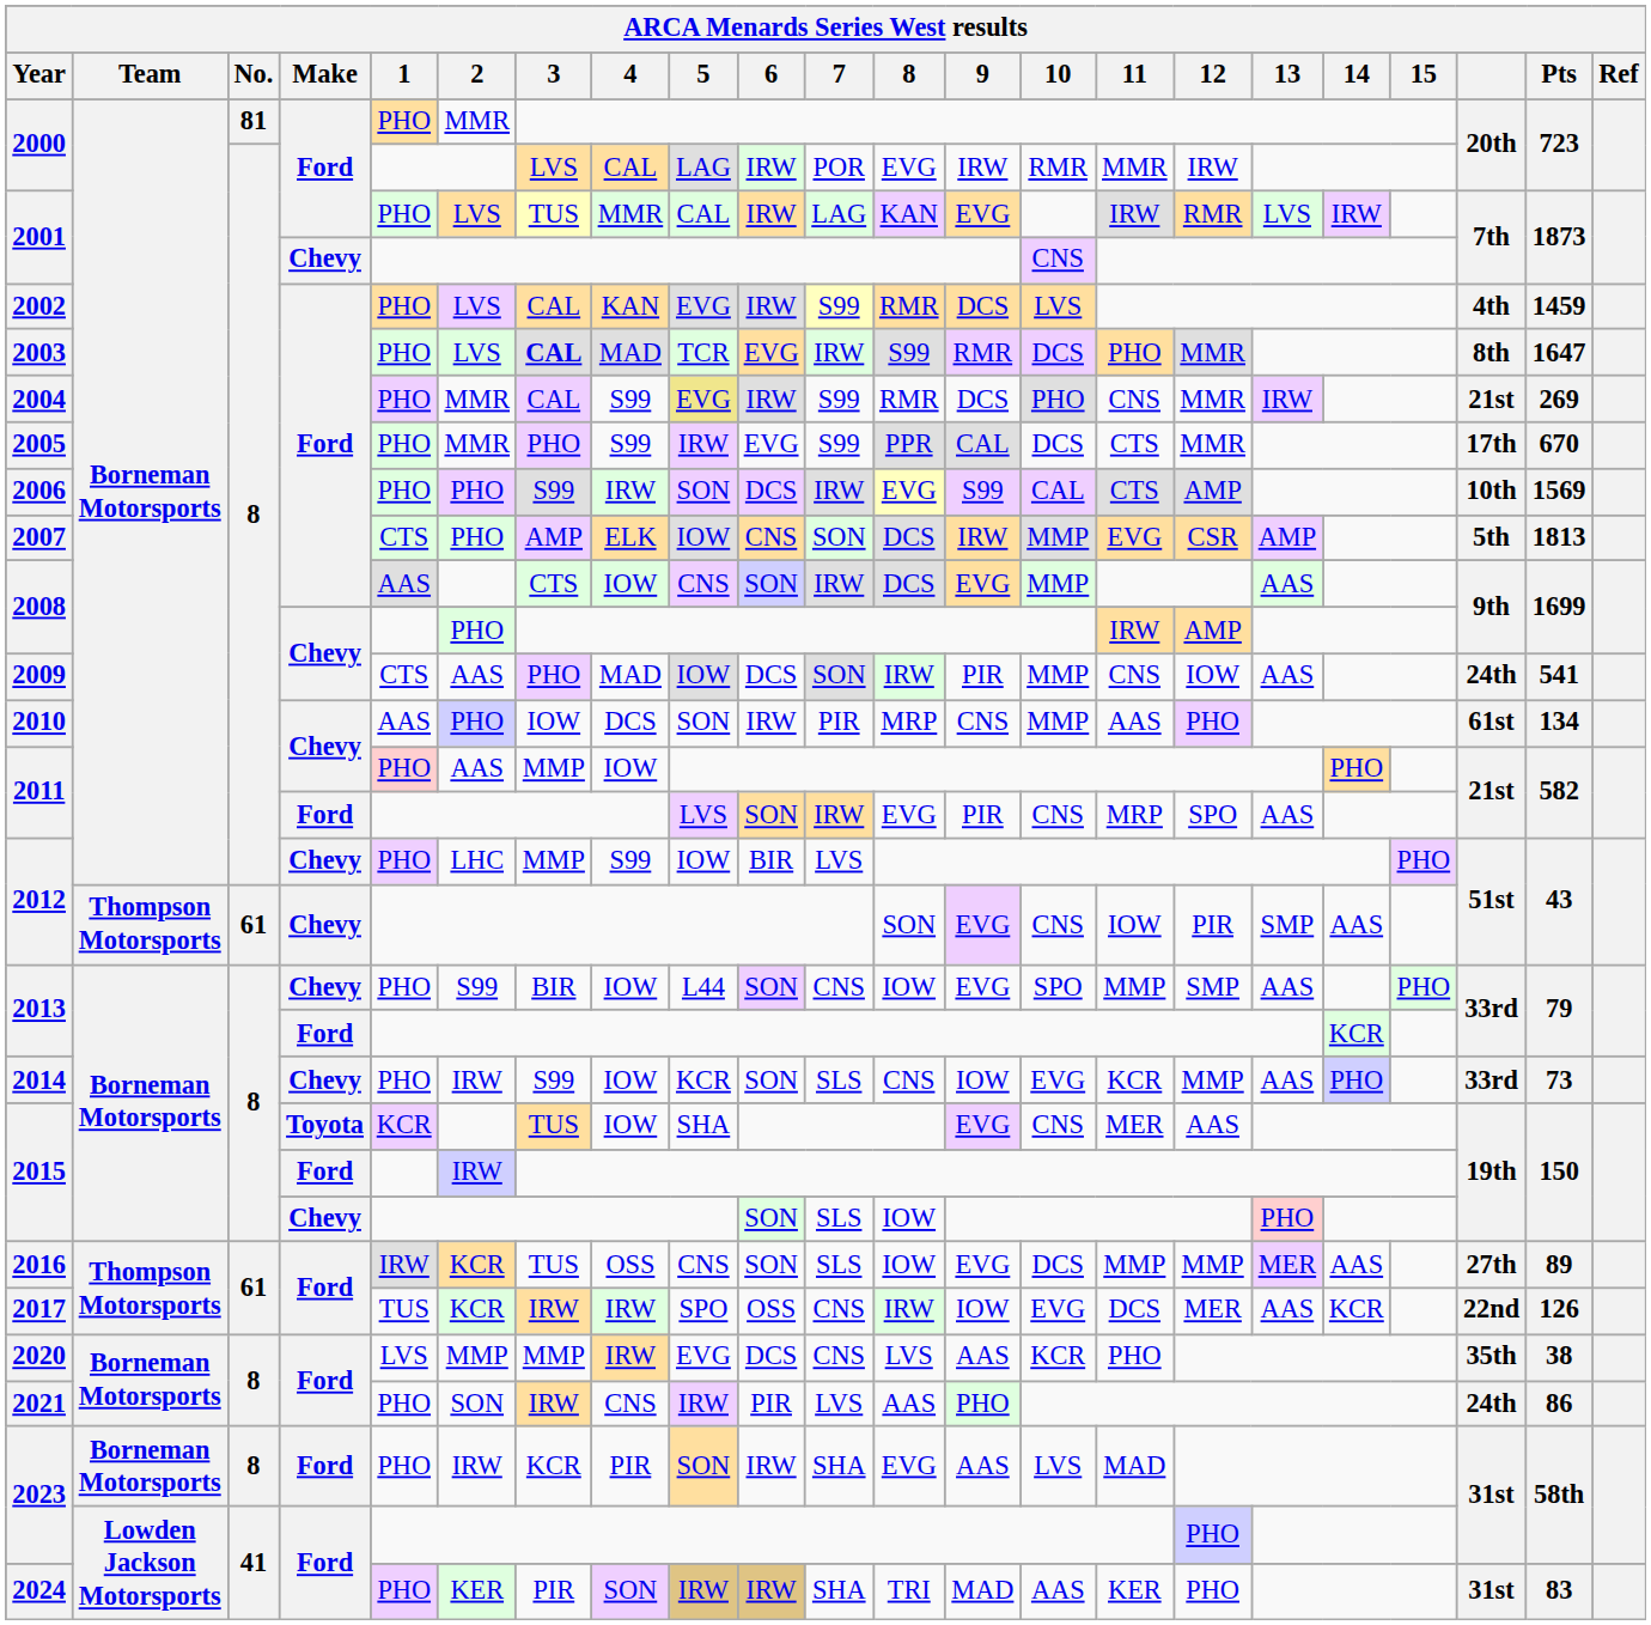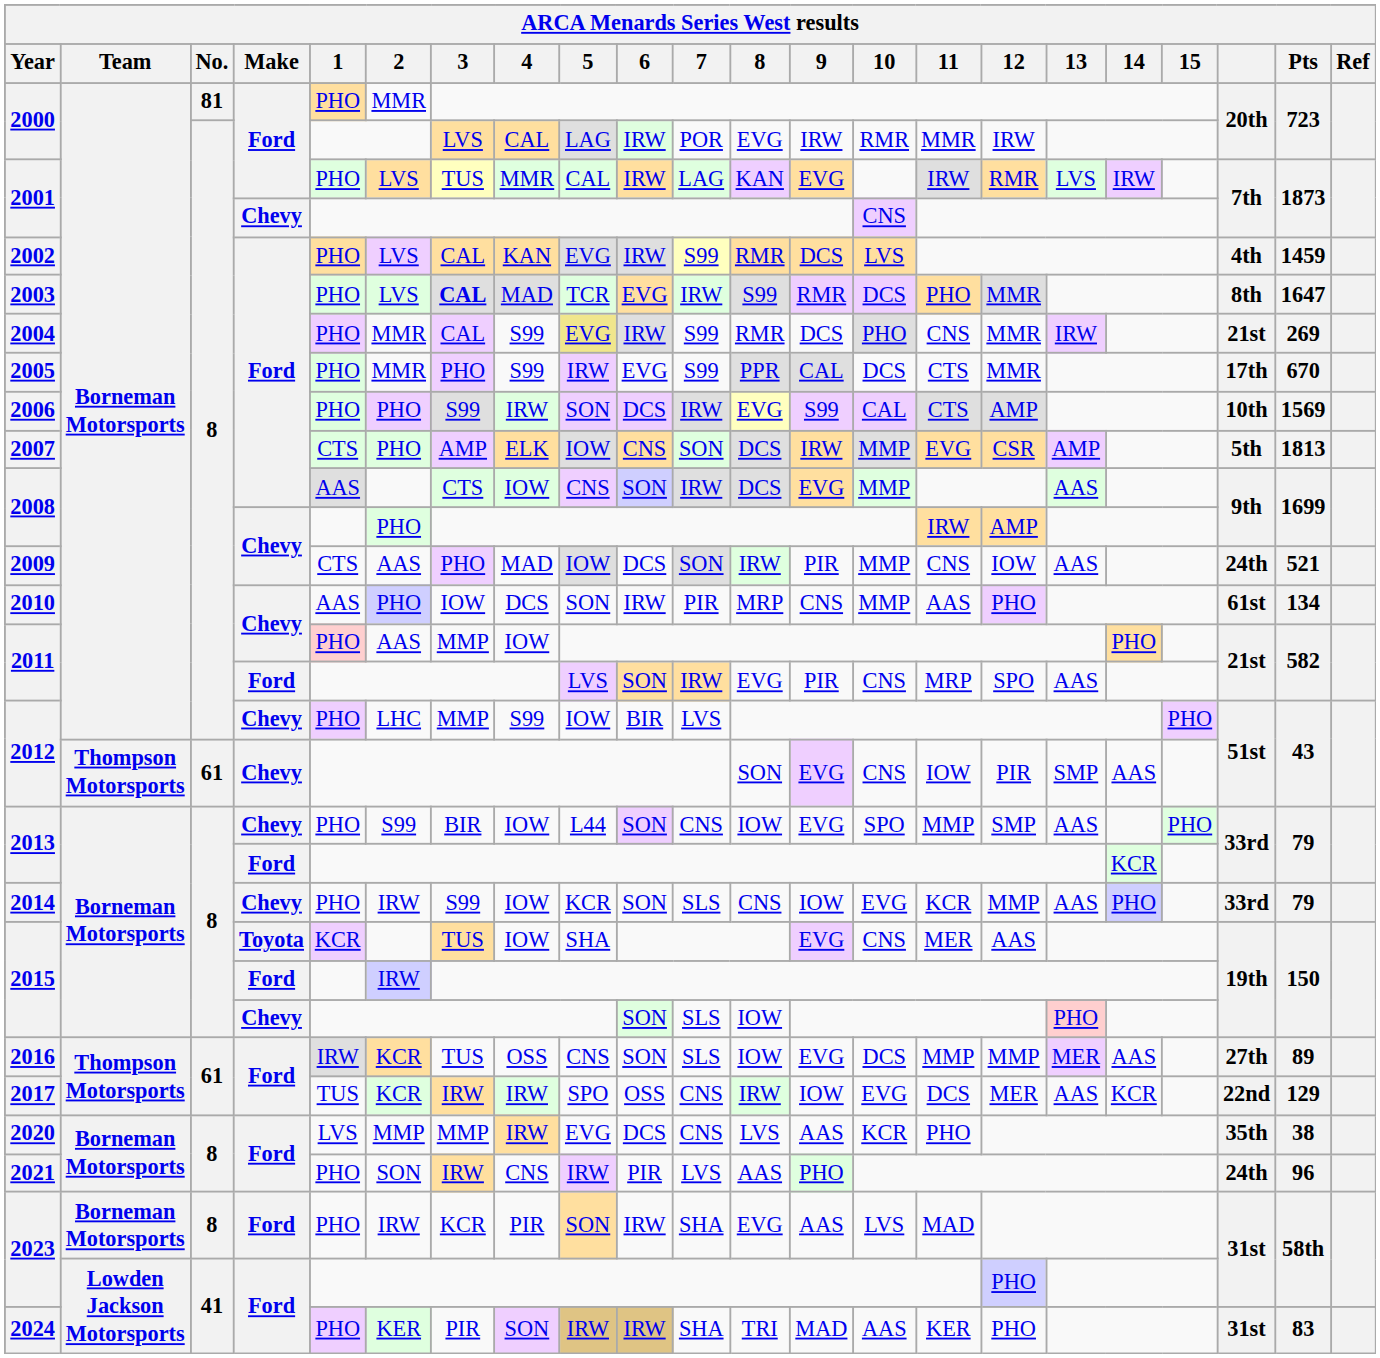2009 | Pts: 541 -> 521
2014 | Pts: 73 -> 79
2017 | Pts: 126 -> 129
2021 | Pts: 86 -> 96
